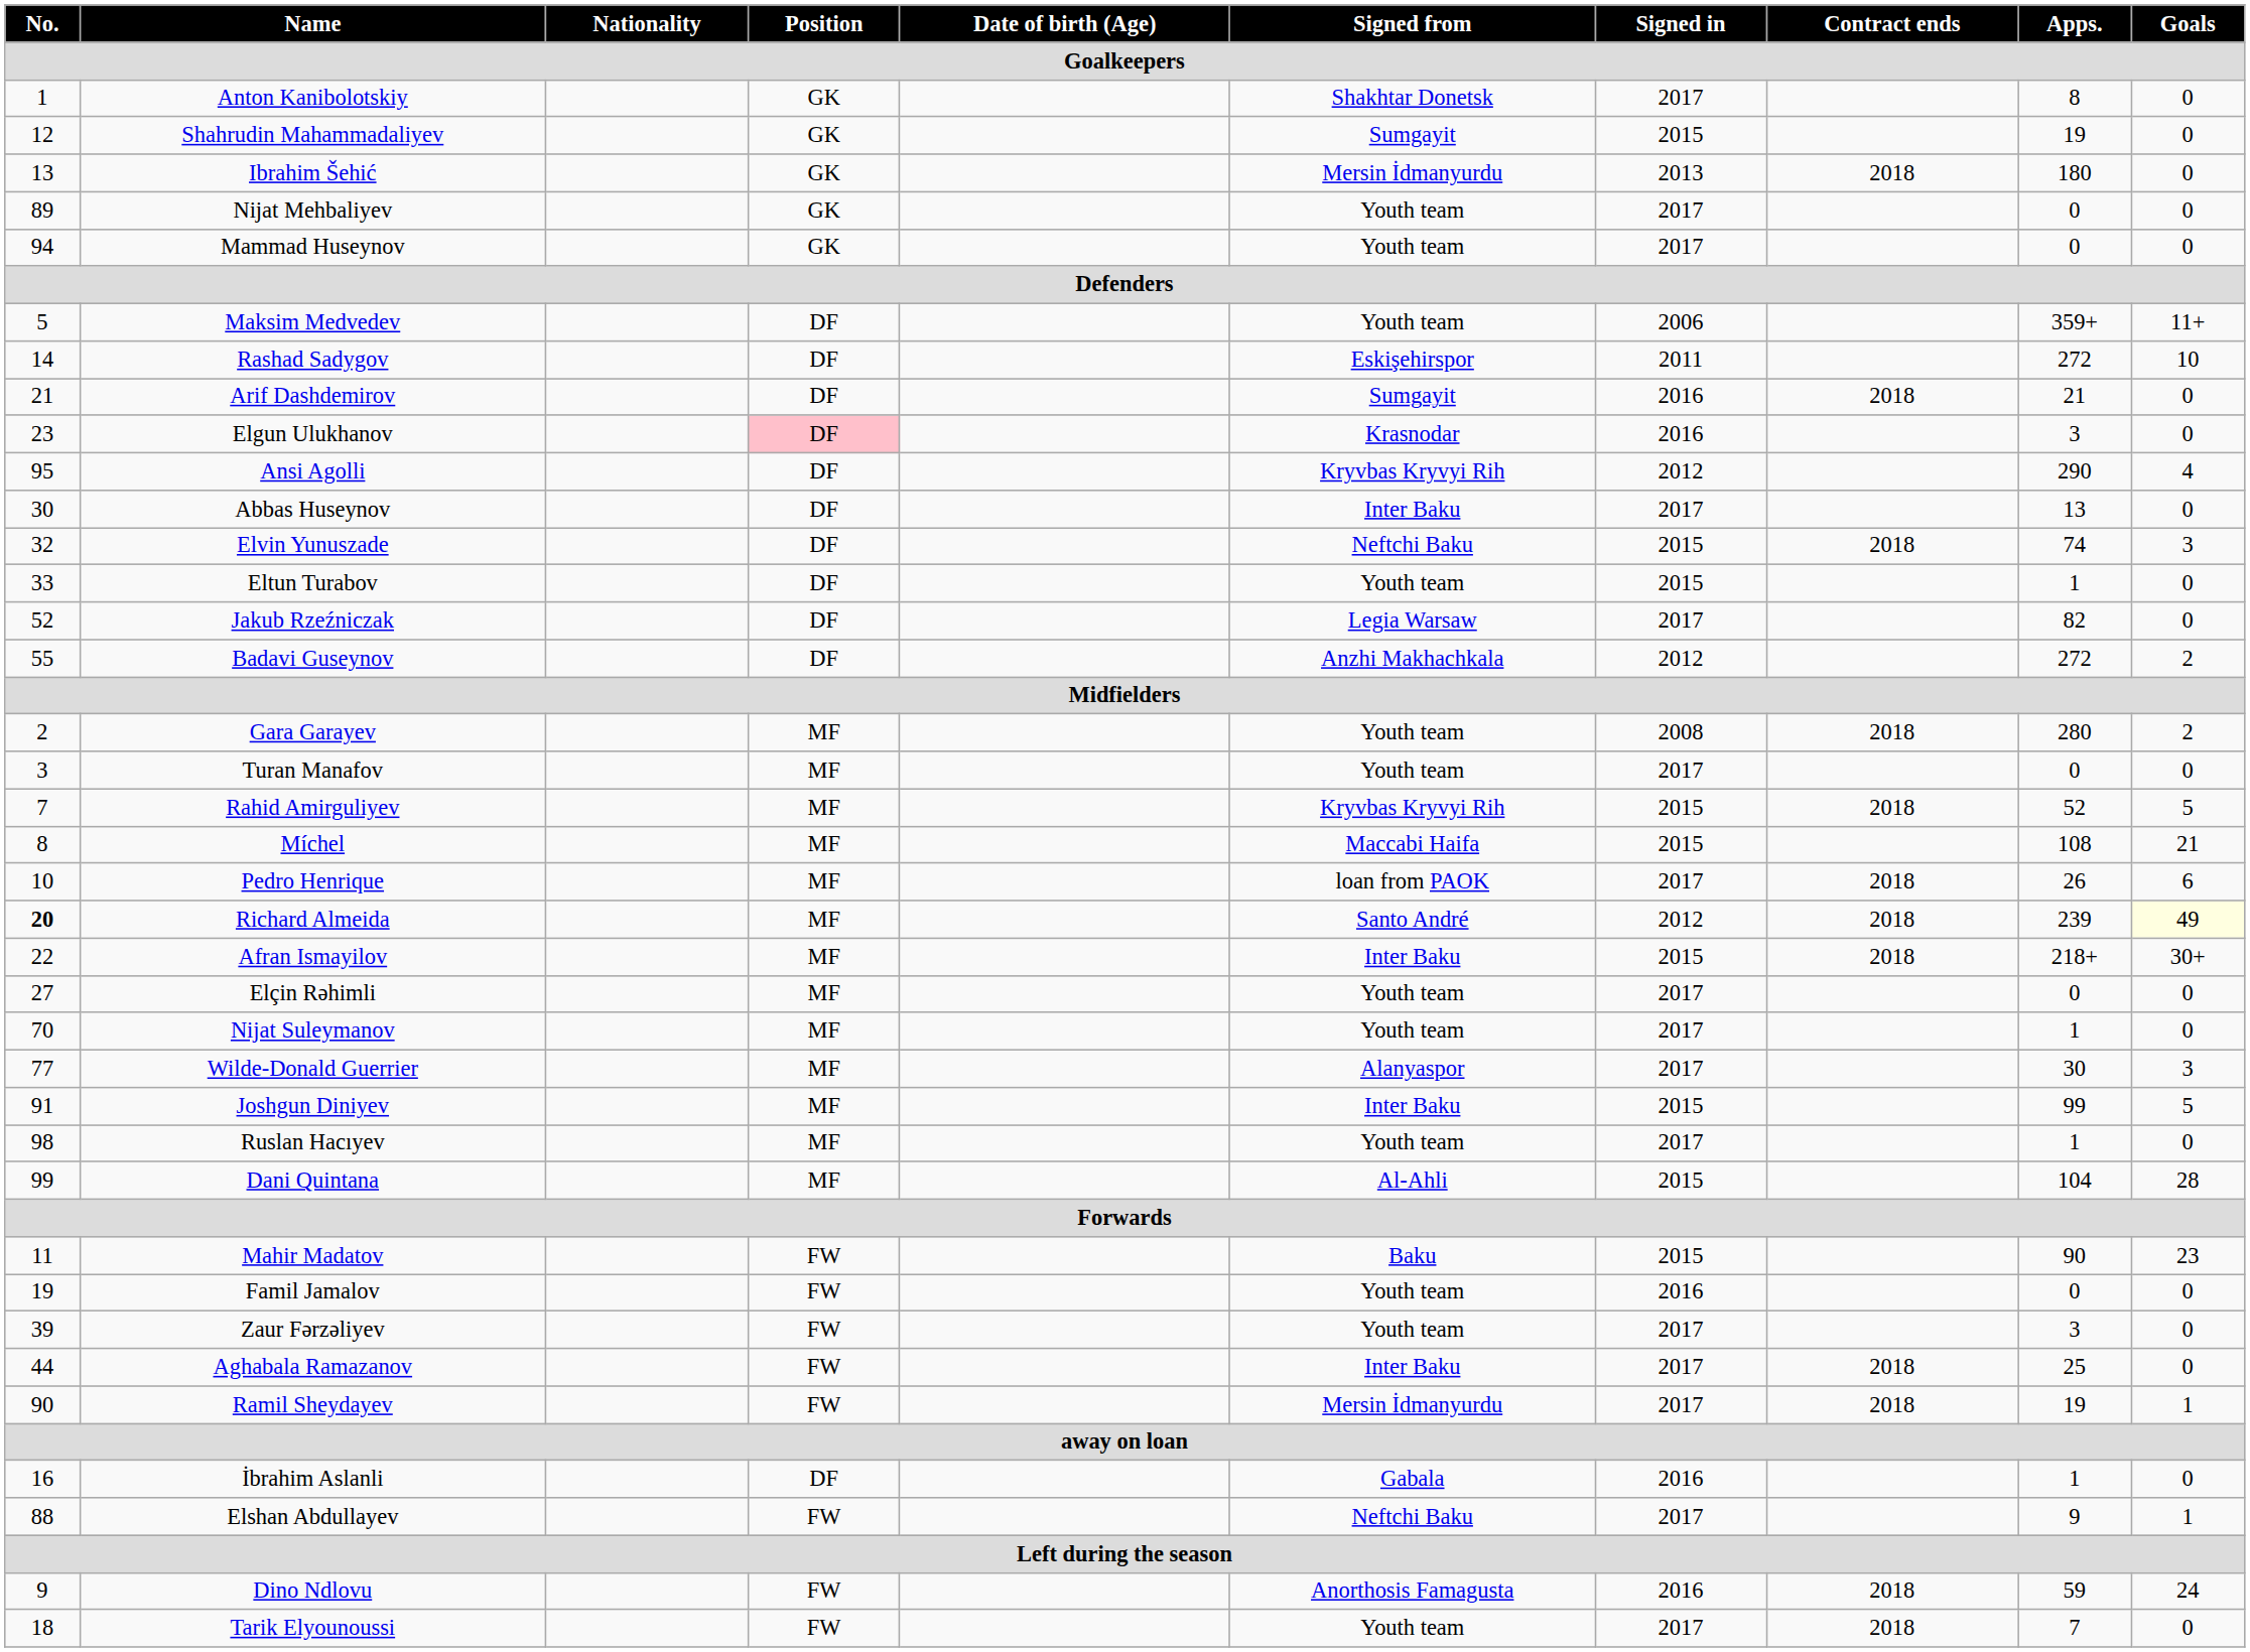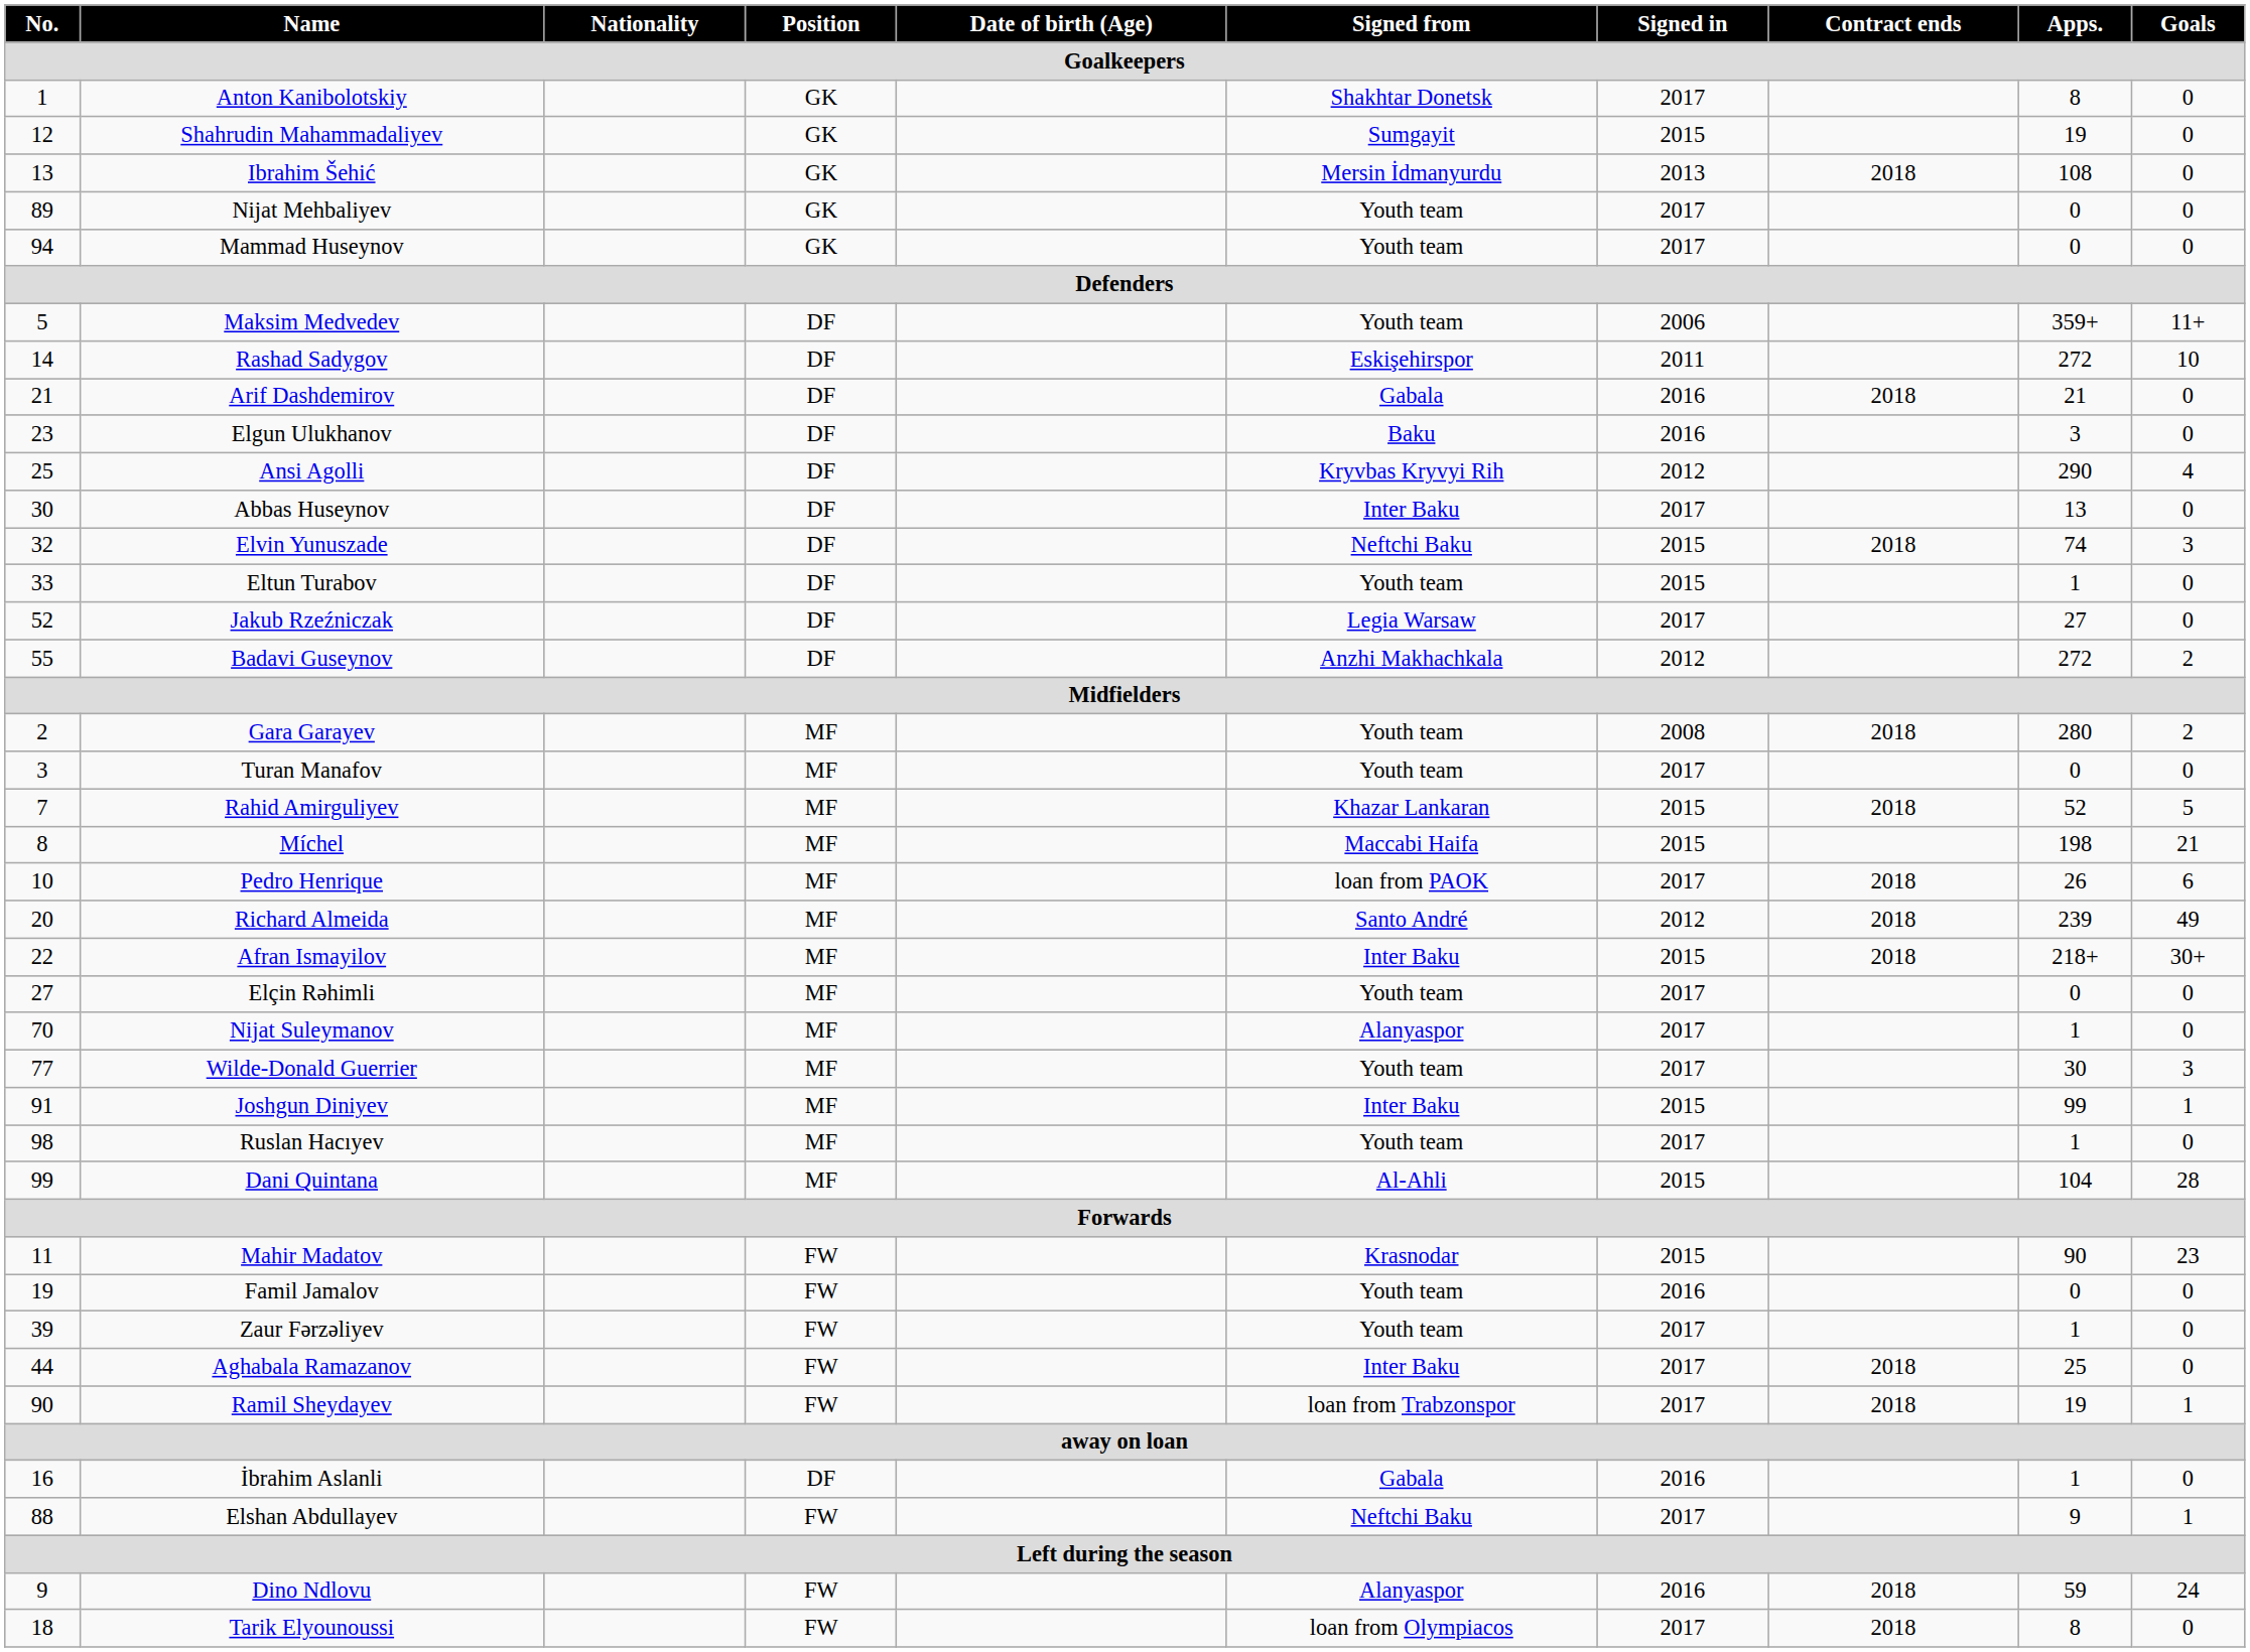Ibrahim Šehić | Apps.: 180 -> 108
Arif Dashdemirov | Signed from: Sumgayit -> Gabala
Elgun Ulukhanov | Position: pink background -> no background
Elgun Ulukhanov | Signed from: Krasnodar -> Baku
Ansi Agolli | No.: 95 -> 25
Jakub Rzeźniczak | Apps.: 82 -> 27
Rahid Amirguliyev | Signed from: Kryvbas Kryvyi Rih -> Khazar Lankaran
Míchel | Apps.: 108 -> 198
Richard Almeida | No.: bold -> normal
Richard Almeida | Goals: lightyellow background -> no background
Nijat Suleymanov | Signed from: Youth team -> Alanyaspor
Wilde-Donald Guerrier | Signed from: Alanyaspor -> Youth team
Joshgun Diniyev | Goals: 5 -> 1
Mahir Madatov | Signed from: Baku -> Krasnodar
Zaur Fərzəliyev | Apps.: 3 -> 1
Ramil Sheydayev | Signed from: Mersin İdmanyurdu -> loan from Trabzonspor
Dino Ndlovu | Signed from: Anorthosis Famagusta -> Alanyaspor
Tarik Elyounoussi | Signed from: Youth team -> loan from Olympiacos
Tarik Elyounoussi | Apps.: 7 -> 8
